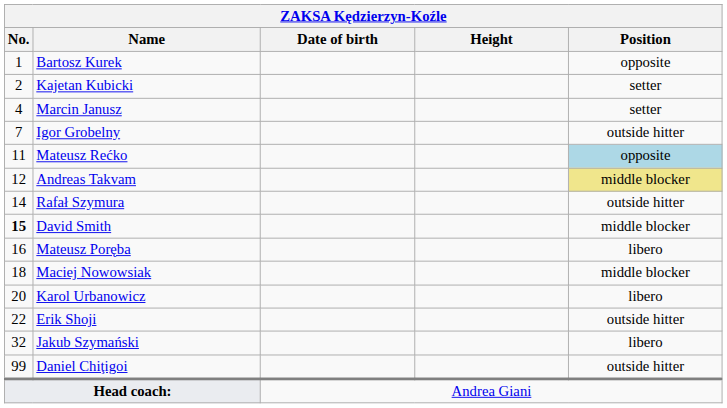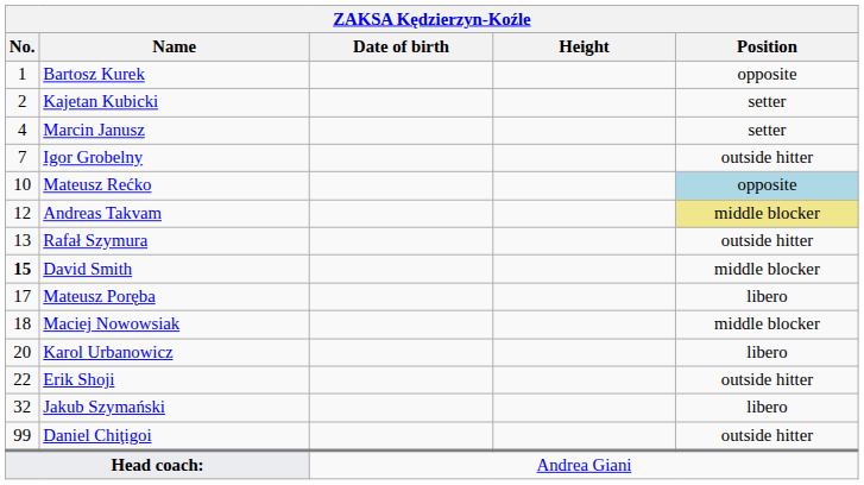Mateusz Rećko | No.: 11 -> 10
Rafał Szymura | No.: 14 -> 13
Mateusz Poręba | No.: 16 -> 17
